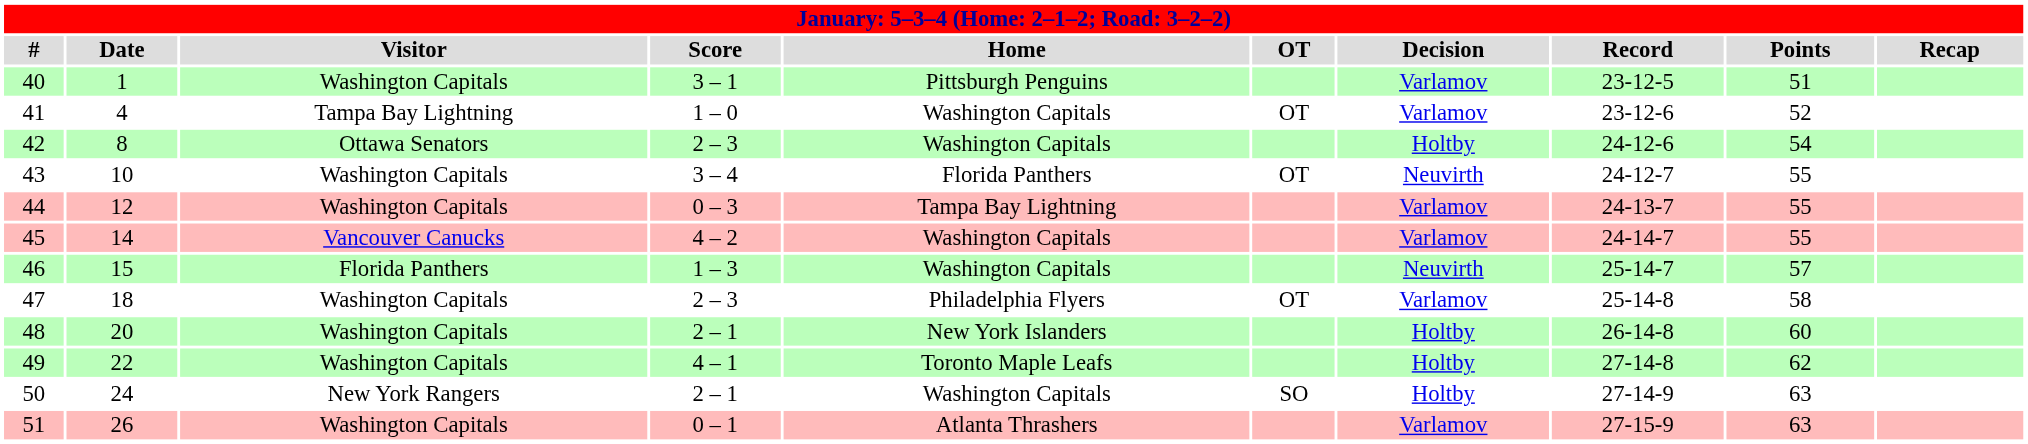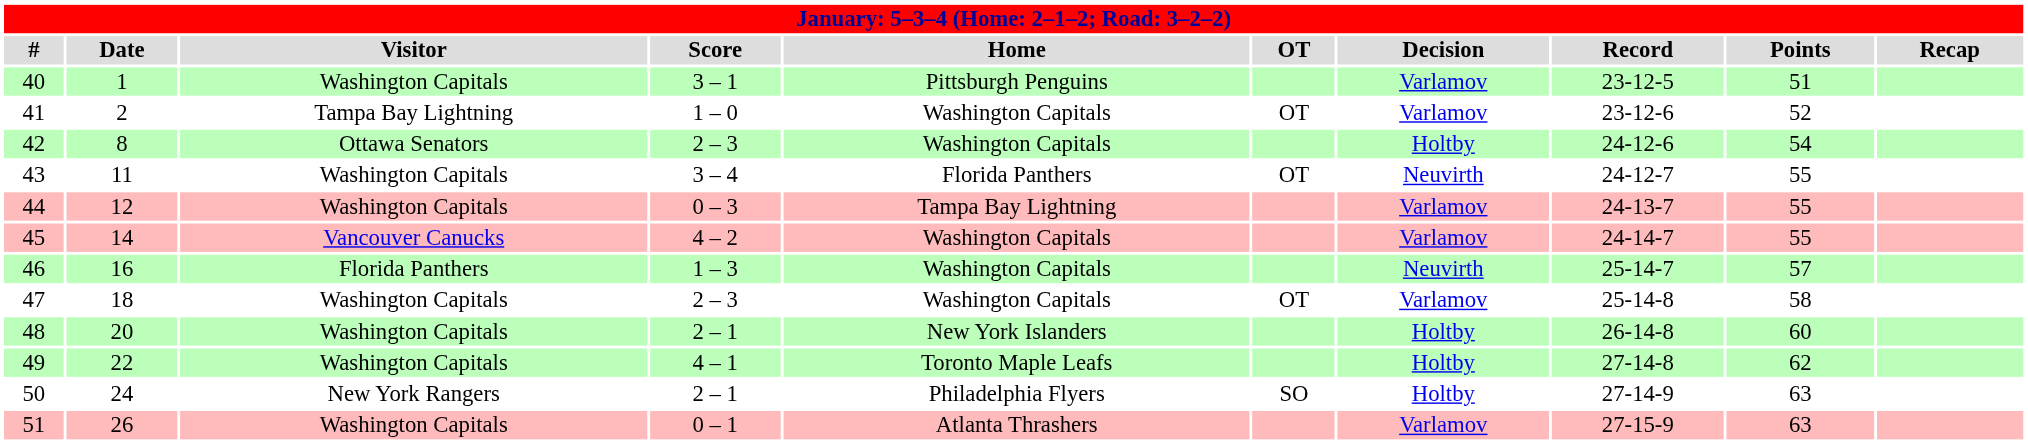41 | Date: 4 -> 2
43 | Date: 10 -> 11
46 | Date: 15 -> 16
47 | Home: Philadelphia Flyers -> Washington Capitals
50 | Home: Washington Capitals -> Philadelphia Flyers
